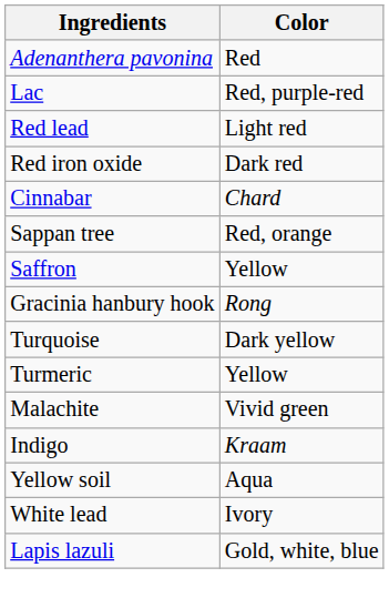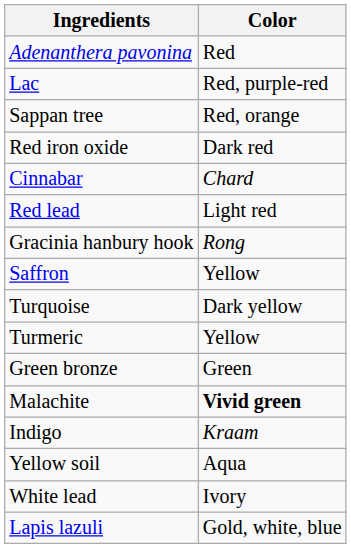rows swapped: Sappan tree <-> Red lead
rows swapped: Saffron <-> Gracinia hanbury hook
+ row: Green bronze | Green
Malachite | Color: normal -> bold
